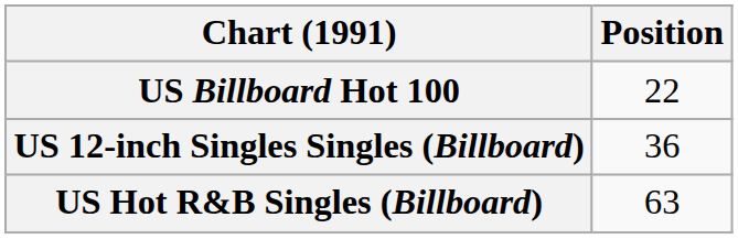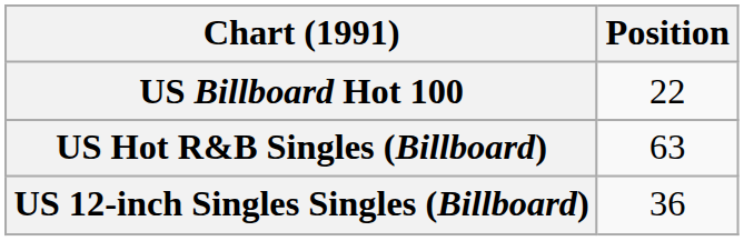rows swapped: US 12-inch Singles Singles (Billboard) <-> US Hot R&B Singles (Billboard)
